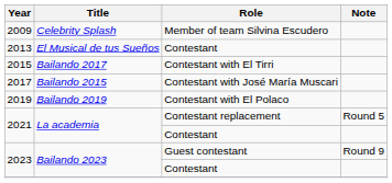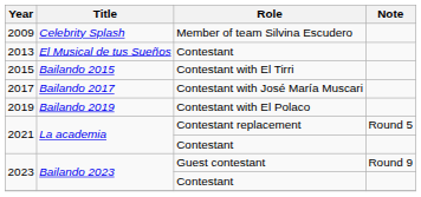2015 | Title: Bailando 2017 -> Bailando 2015
2017 | Title: Bailando 2015 -> Bailando 2017
